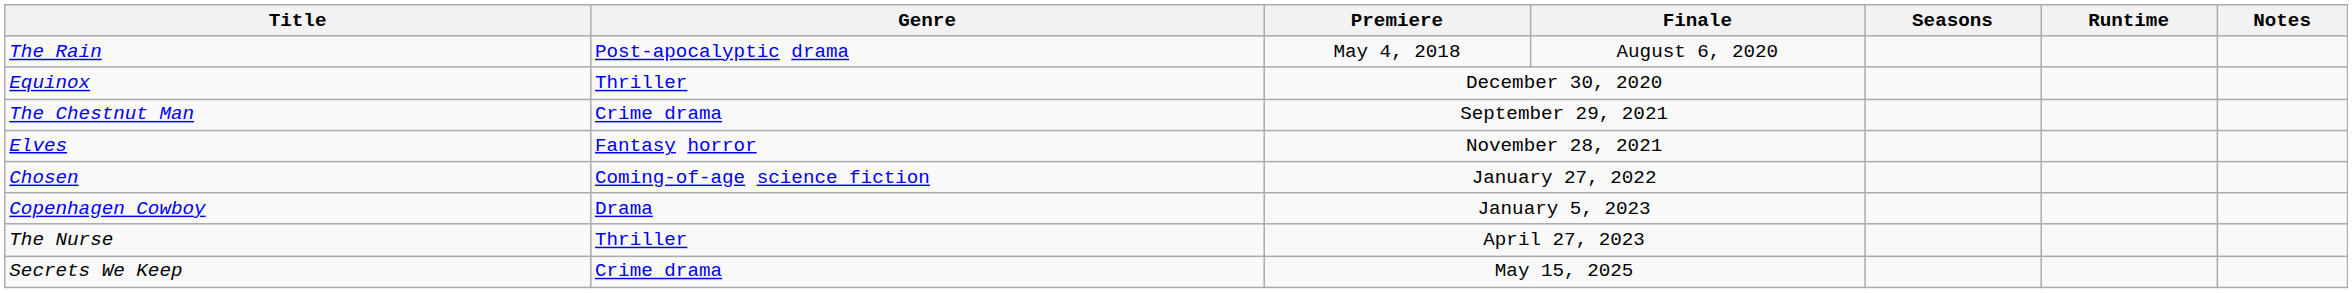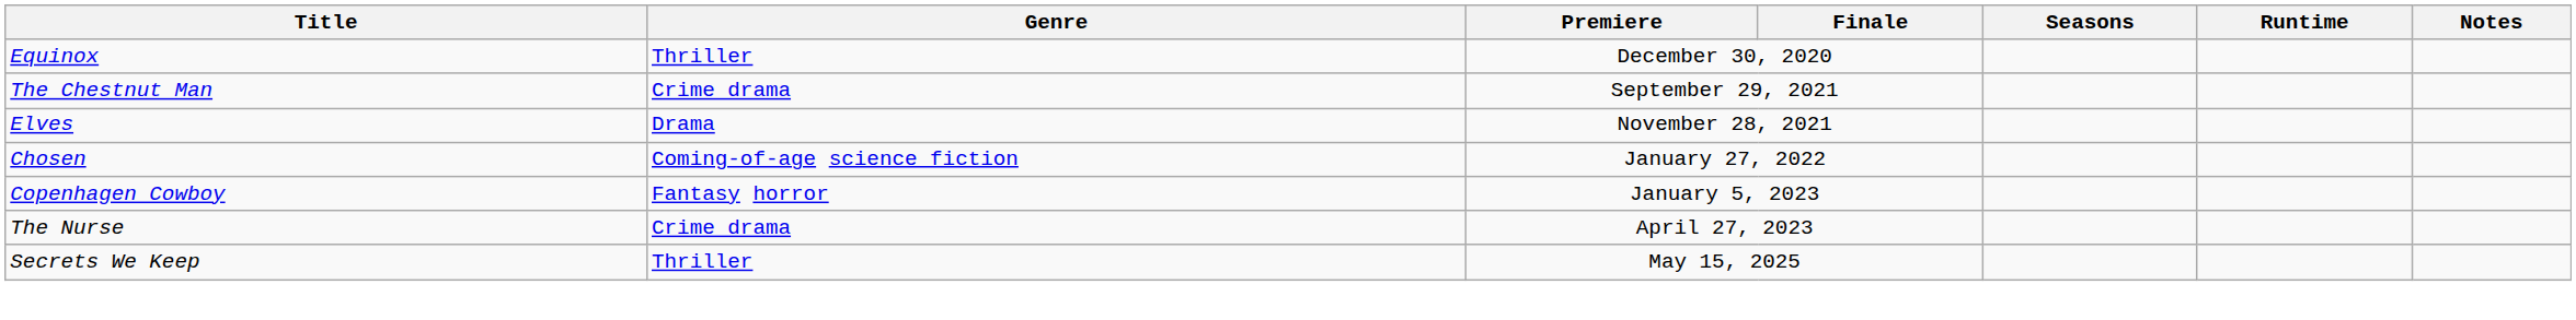- row: The Rain | Post-apocalyptic drama | May 4, 2018 | August 6, 2020
Elves | Genre: Fantasy horror -> Drama
Copenhagen Cowboy | Genre: Drama -> Fantasy horror
The Nurse | Genre: Thriller -> Crime drama
Secrets We Keep | Genre: Crime drama -> Thriller
